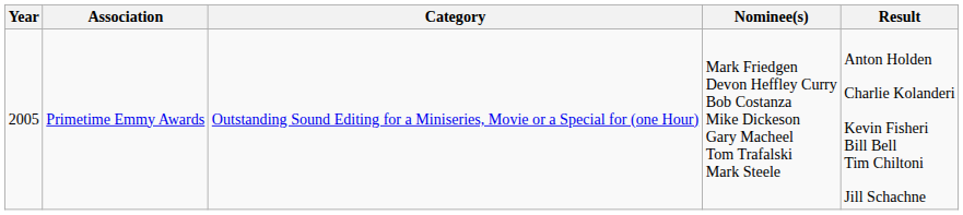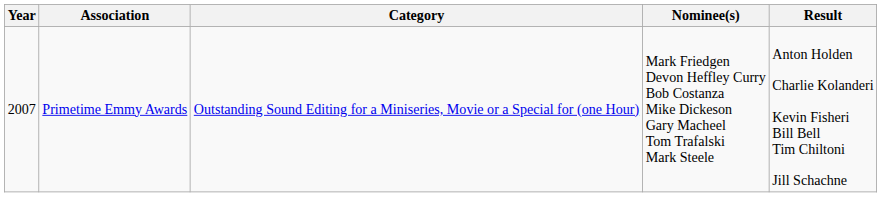Primetime Emmy Awards | Year: 2005 -> 2007
